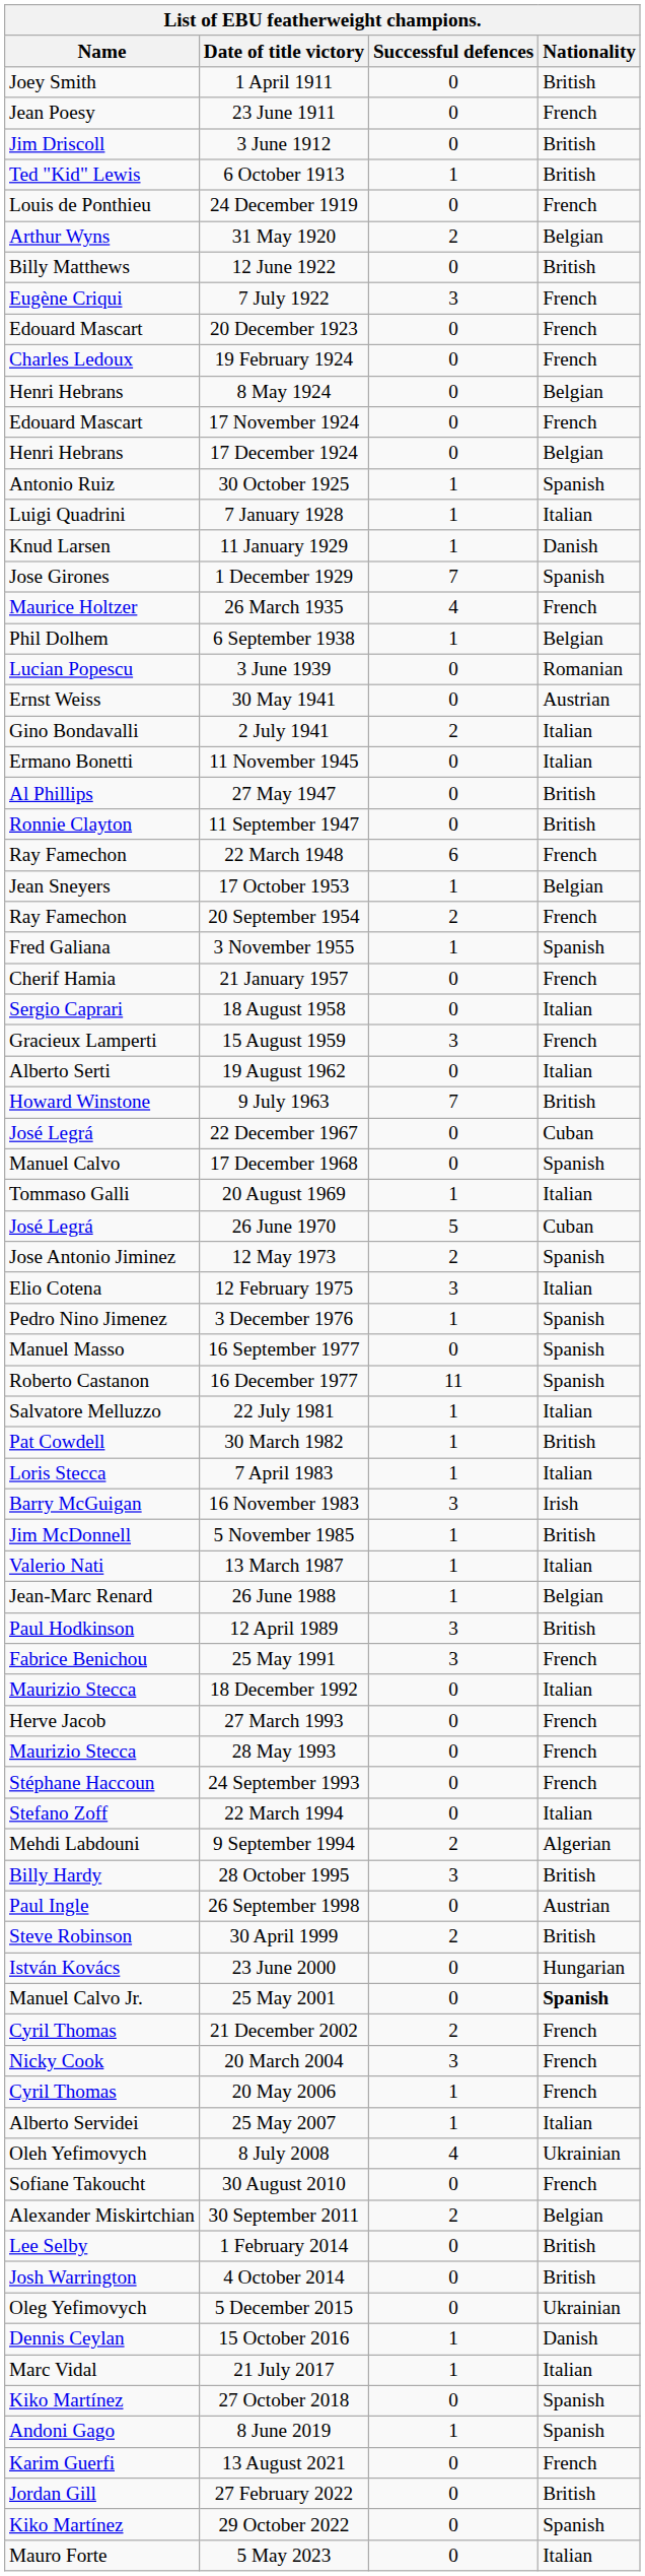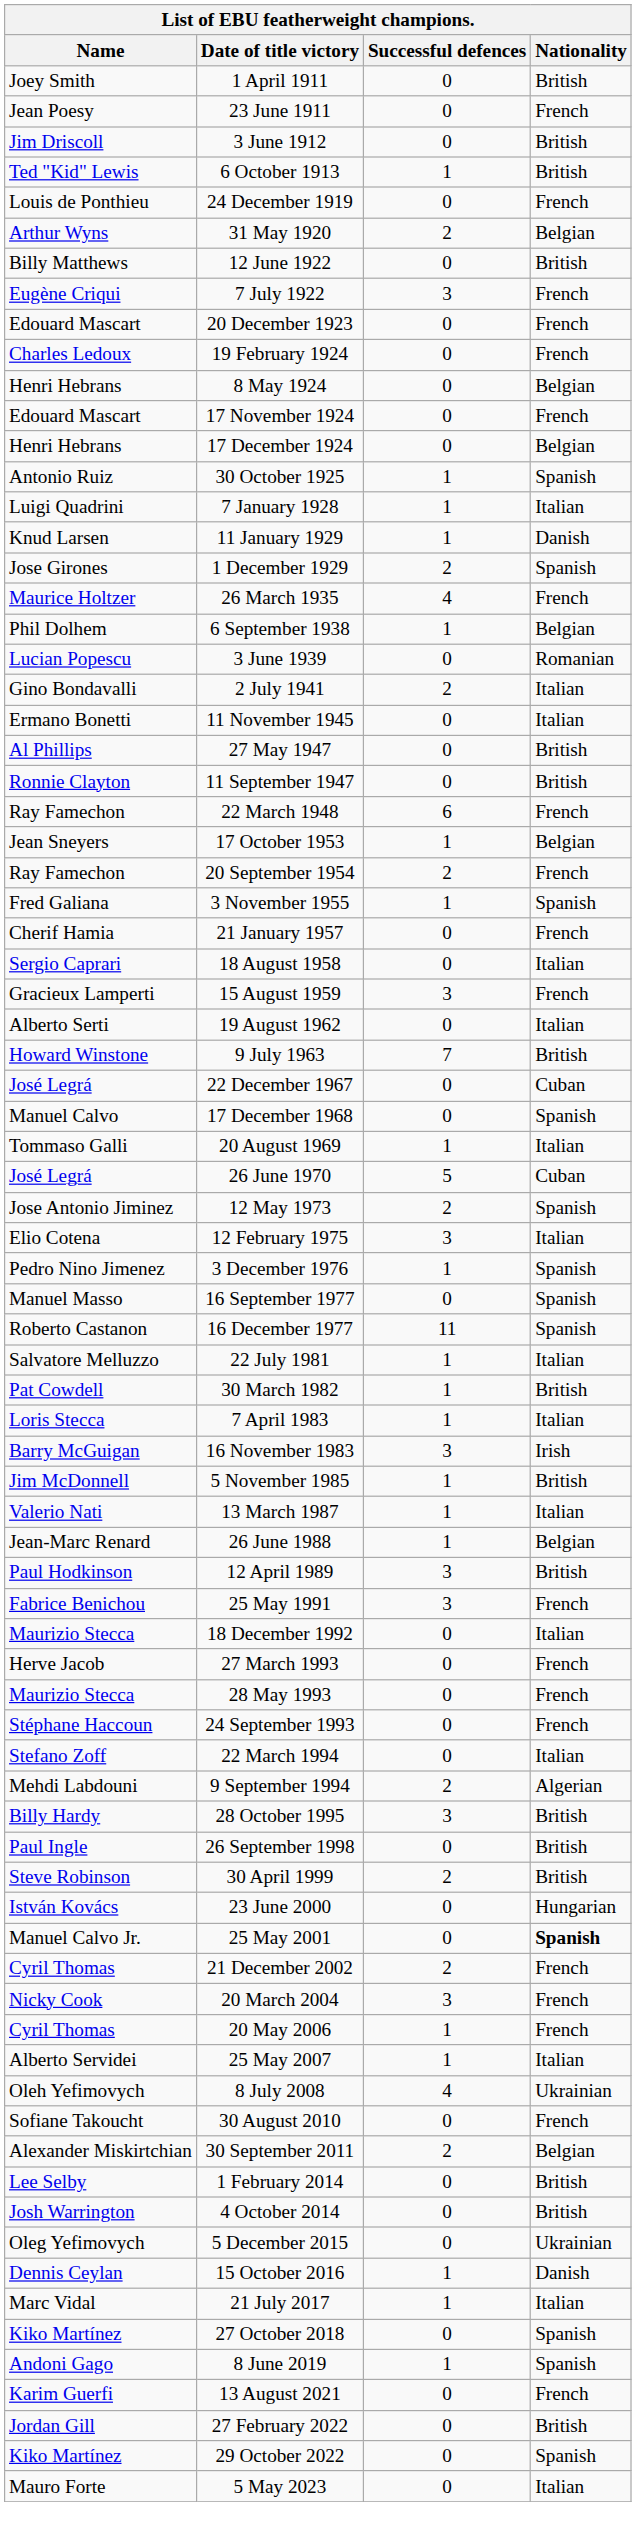1 December 1929 | Successful defences: 7 -> 2
- row: Ernst Weiss | 30 May 1941 | 0 | Austrian
26 September 1998 | Nationality: Austrian -> British
